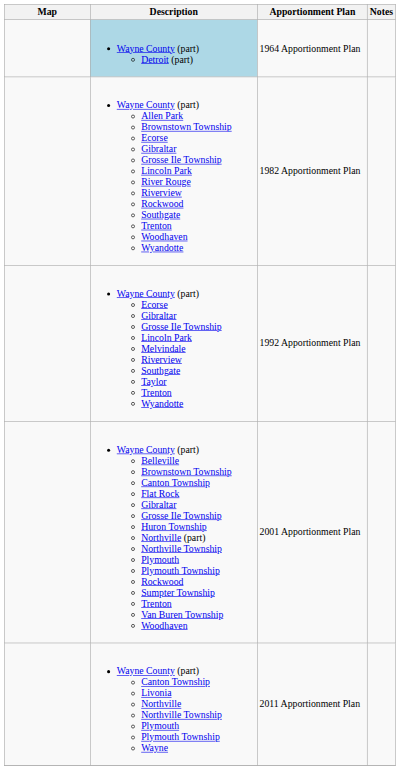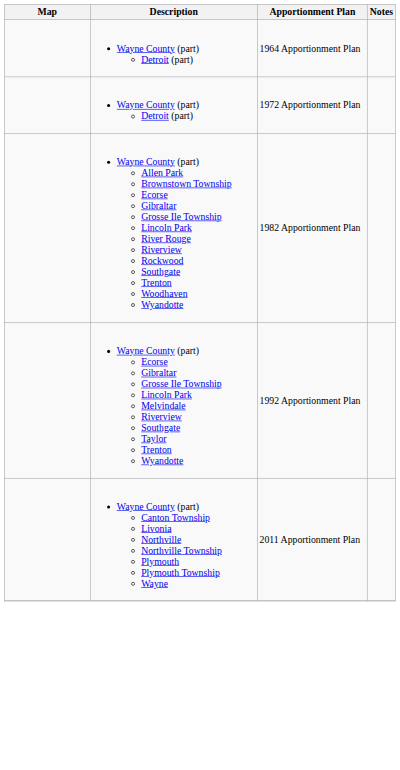1964 Apportionment Plan | Description: lightblue background -> no background
+ row: Wayne County (part) Detroit (part) | 1972 Apportionment Plan
- row: Wayne County (part) Belleville Brownstown Township Canton Township Flat Rock Gibraltar Grosse Ile Township Huron Township Northville (part) Northville Township Plymouth Plymouth Township Rockwood Sumpter Township Trenton Van Buren Township Woodhaven | 2001 Apportionment Plan
